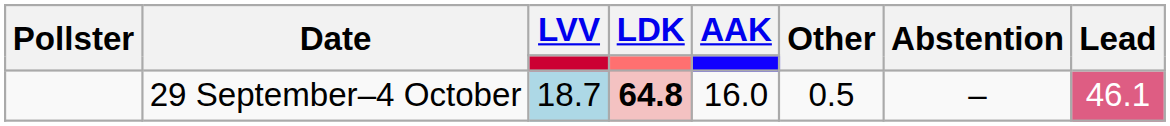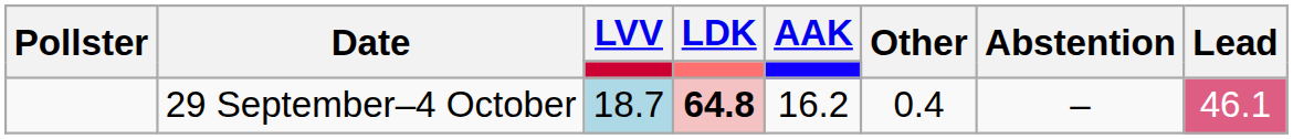29 September–4 October | AAK: 16.0 -> 16.2
29 September–4 October | Other: 0.5 -> 0.4
